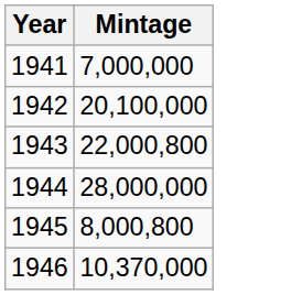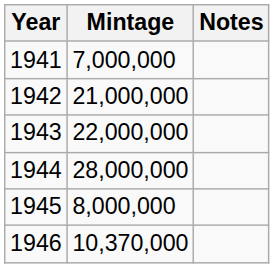+ column: Notes
1942 | Mintage: 20,100,000 -> 21,000,000
1943 | Mintage: 22,000,800 -> 22,000,000
1945 | Mintage: 8,000,800 -> 8,000,000
